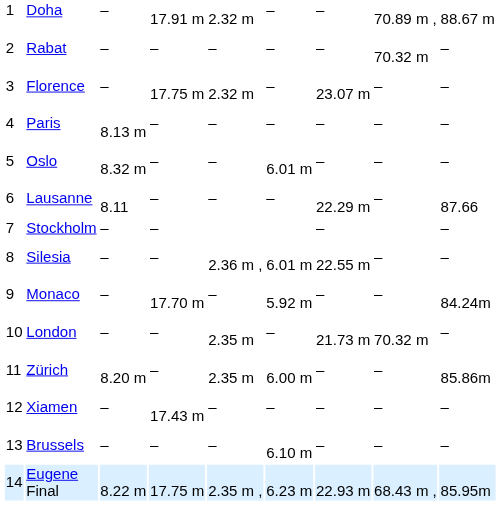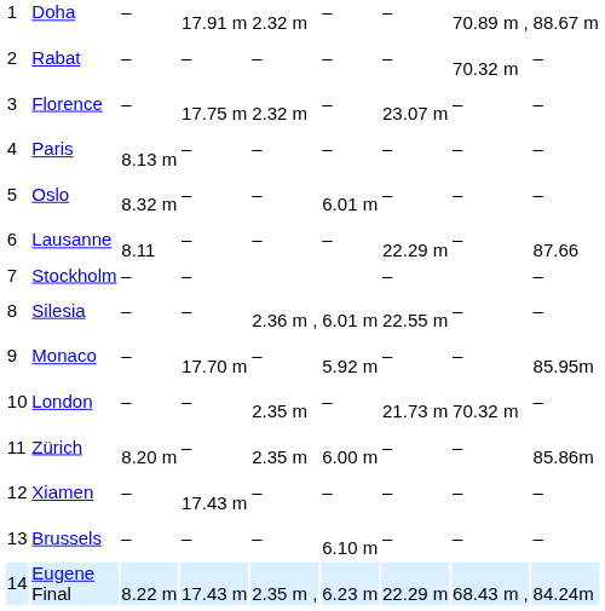Monaco | column 9: 84.24m -> 85.95m
Eugene Final | column 4: 17.75 m -> 17.43 m
Eugene Final | column 7: 22.93 m -> 22.29 m
Eugene Final | column 9: 85.95m -> 84.24m
